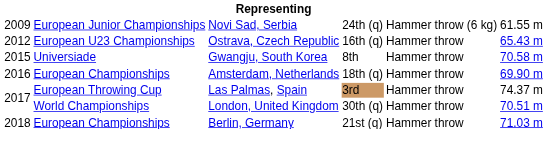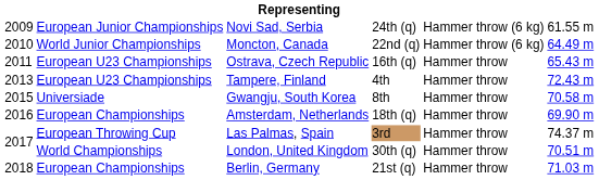+ row: 2010 | World Junior Championships | Moncton, Canada | 22nd (q) | Hammer throw (6 kg) | 64.49 m
Ostrava, Czech Republic | column 1: 2012 -> 2011
+ row: 2013 | European U23 Championships | Tampere, Finland | 4th | Hammer throw | 72.43 m
